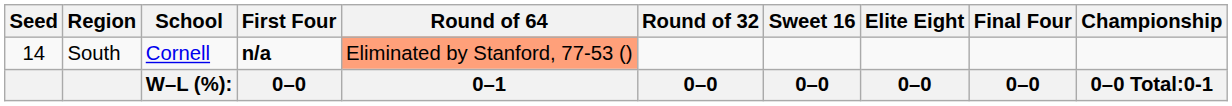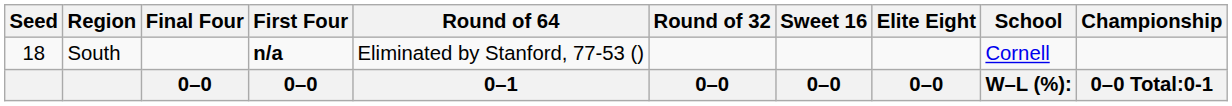columns swapped: School <-> Final Four
South | Seed: 14 -> 18
South | Round of 64: lightsalmon background -> no background
